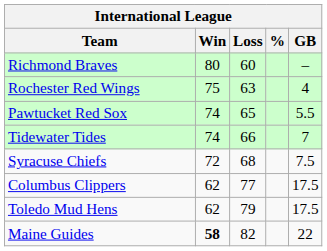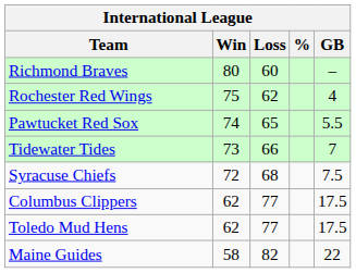Rochester Red Wings | Loss: 63 -> 62
Tidewater Tides | Win: 74 -> 73
Toledo Mud Hens | Loss: 79 -> 77
Maine Guides | Win: bold -> normal
